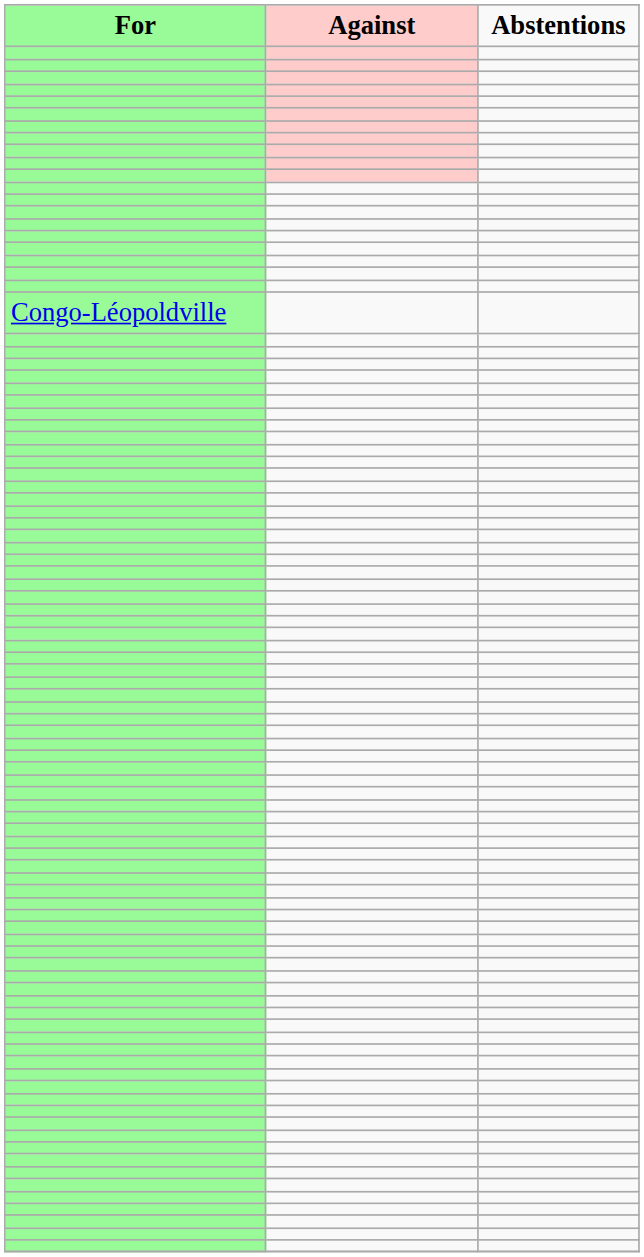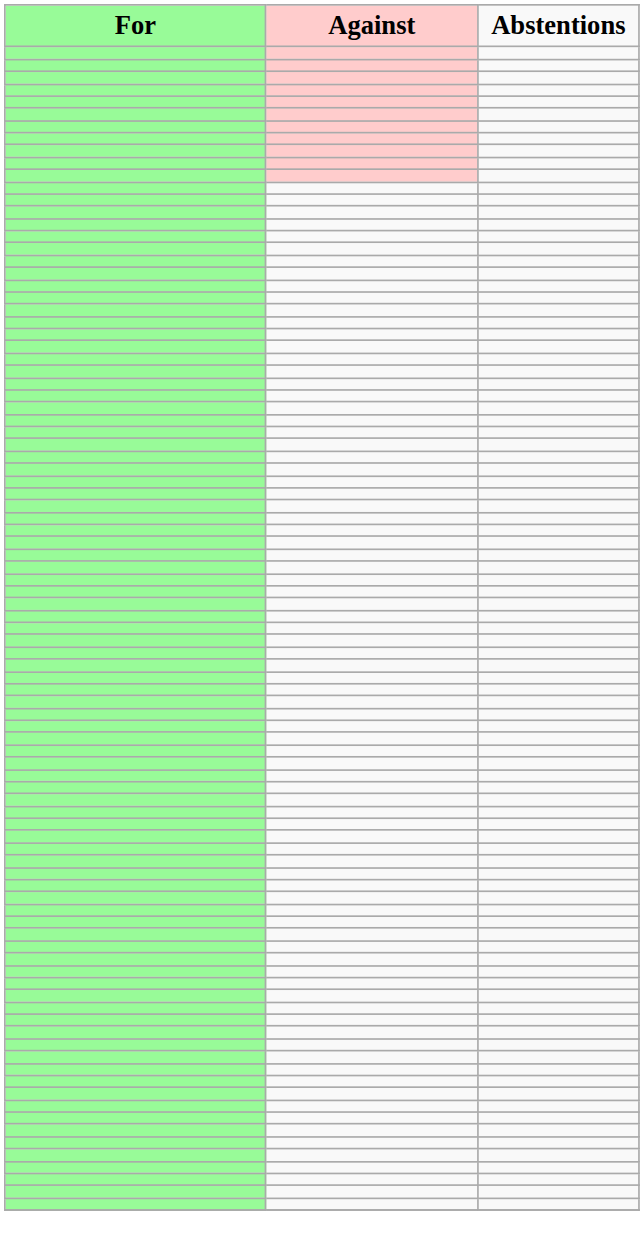- row: Congo-Léopoldville
